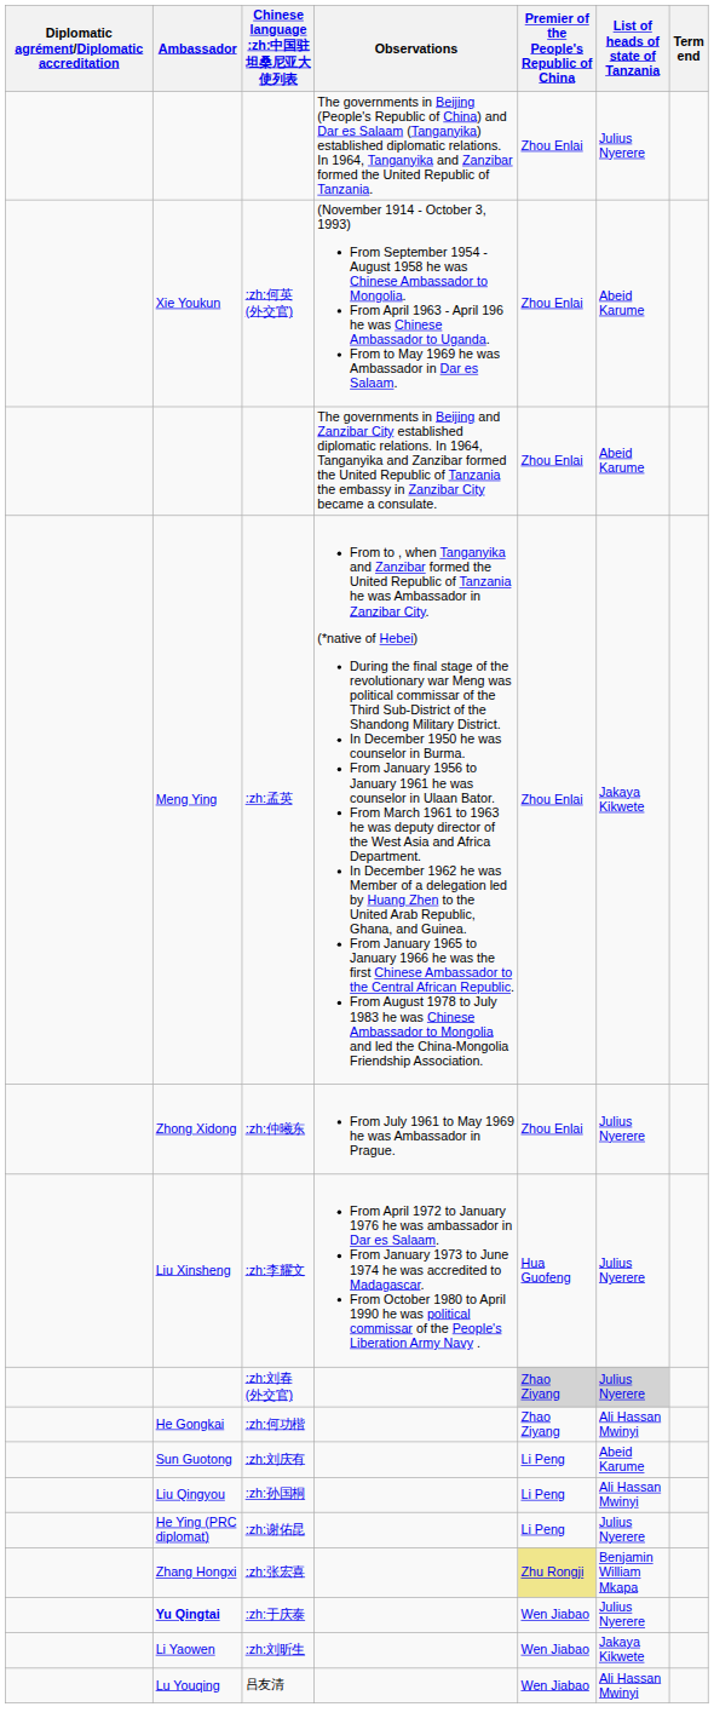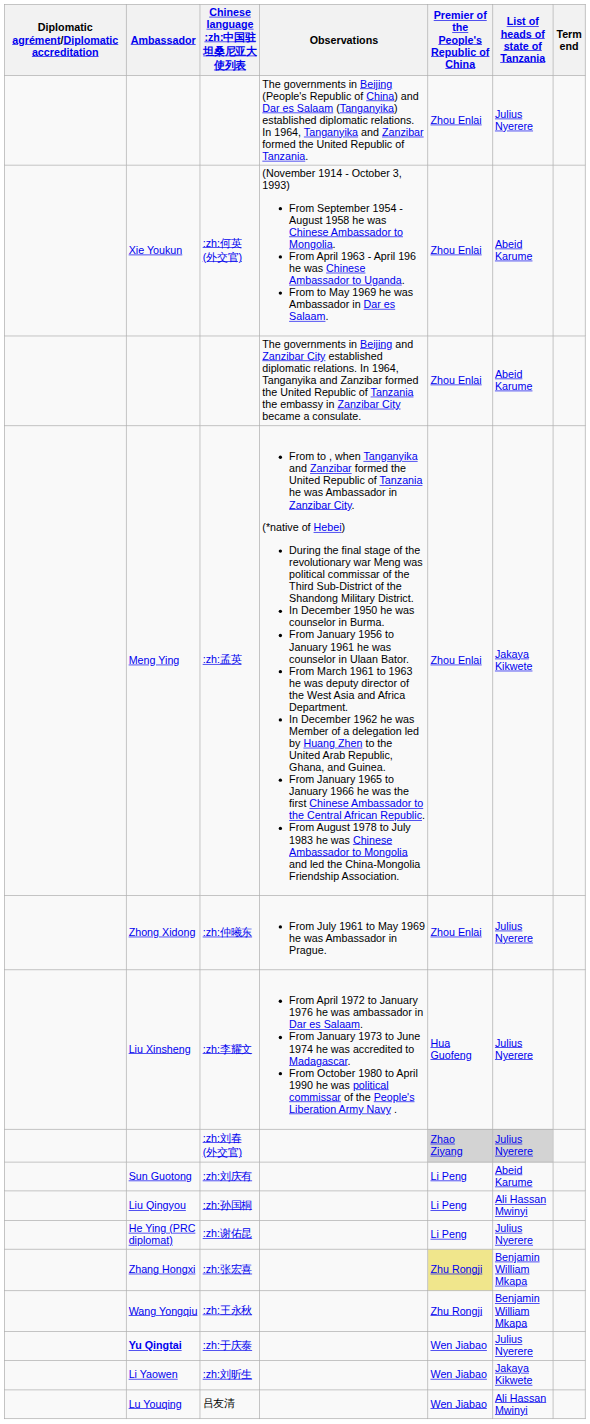- row: He Gongkai | :zh:何功楷 | Zhao Ziyang | Ali Hassan Mwinyi
+ row: Wang Yongqiu | :zh:王永秋 | Zhu Rongji | Benjamin William Mkapa
